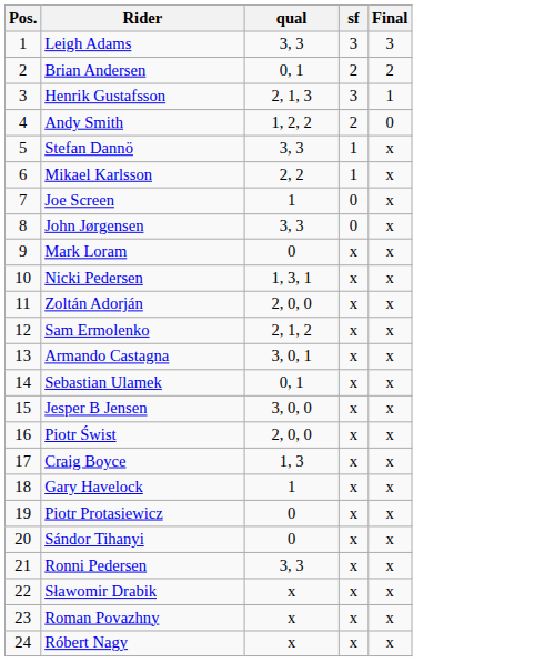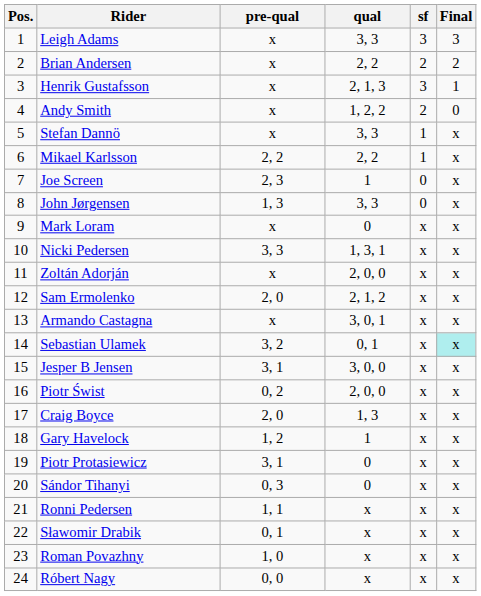+ column: pre-qual | x | x | x | x | x | 2, 2 | 2, 3 | 1, 3 | x | 3, 3 | x | 2, 0 | x | 3, 2 | 3, 1 | 0, 2 | 2, 0 | 1, 2 | 3, 1 | 0, 3 | 1, 1 | 0, 1 | 1, 0 | 0, 0
Brian Andersen | qual: 0, 1 -> 2, 2
Sebastian Ulamek | Final: no background -> paleturquoise background
Ronni Pedersen | qual: 3, 3 -> x
